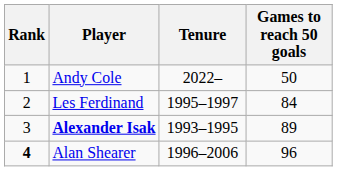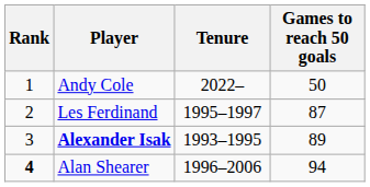Les Ferdinand | Games to reach 50 goals: 84 -> 87
Alan Shearer | Games to reach 50 goals: 96 -> 94
